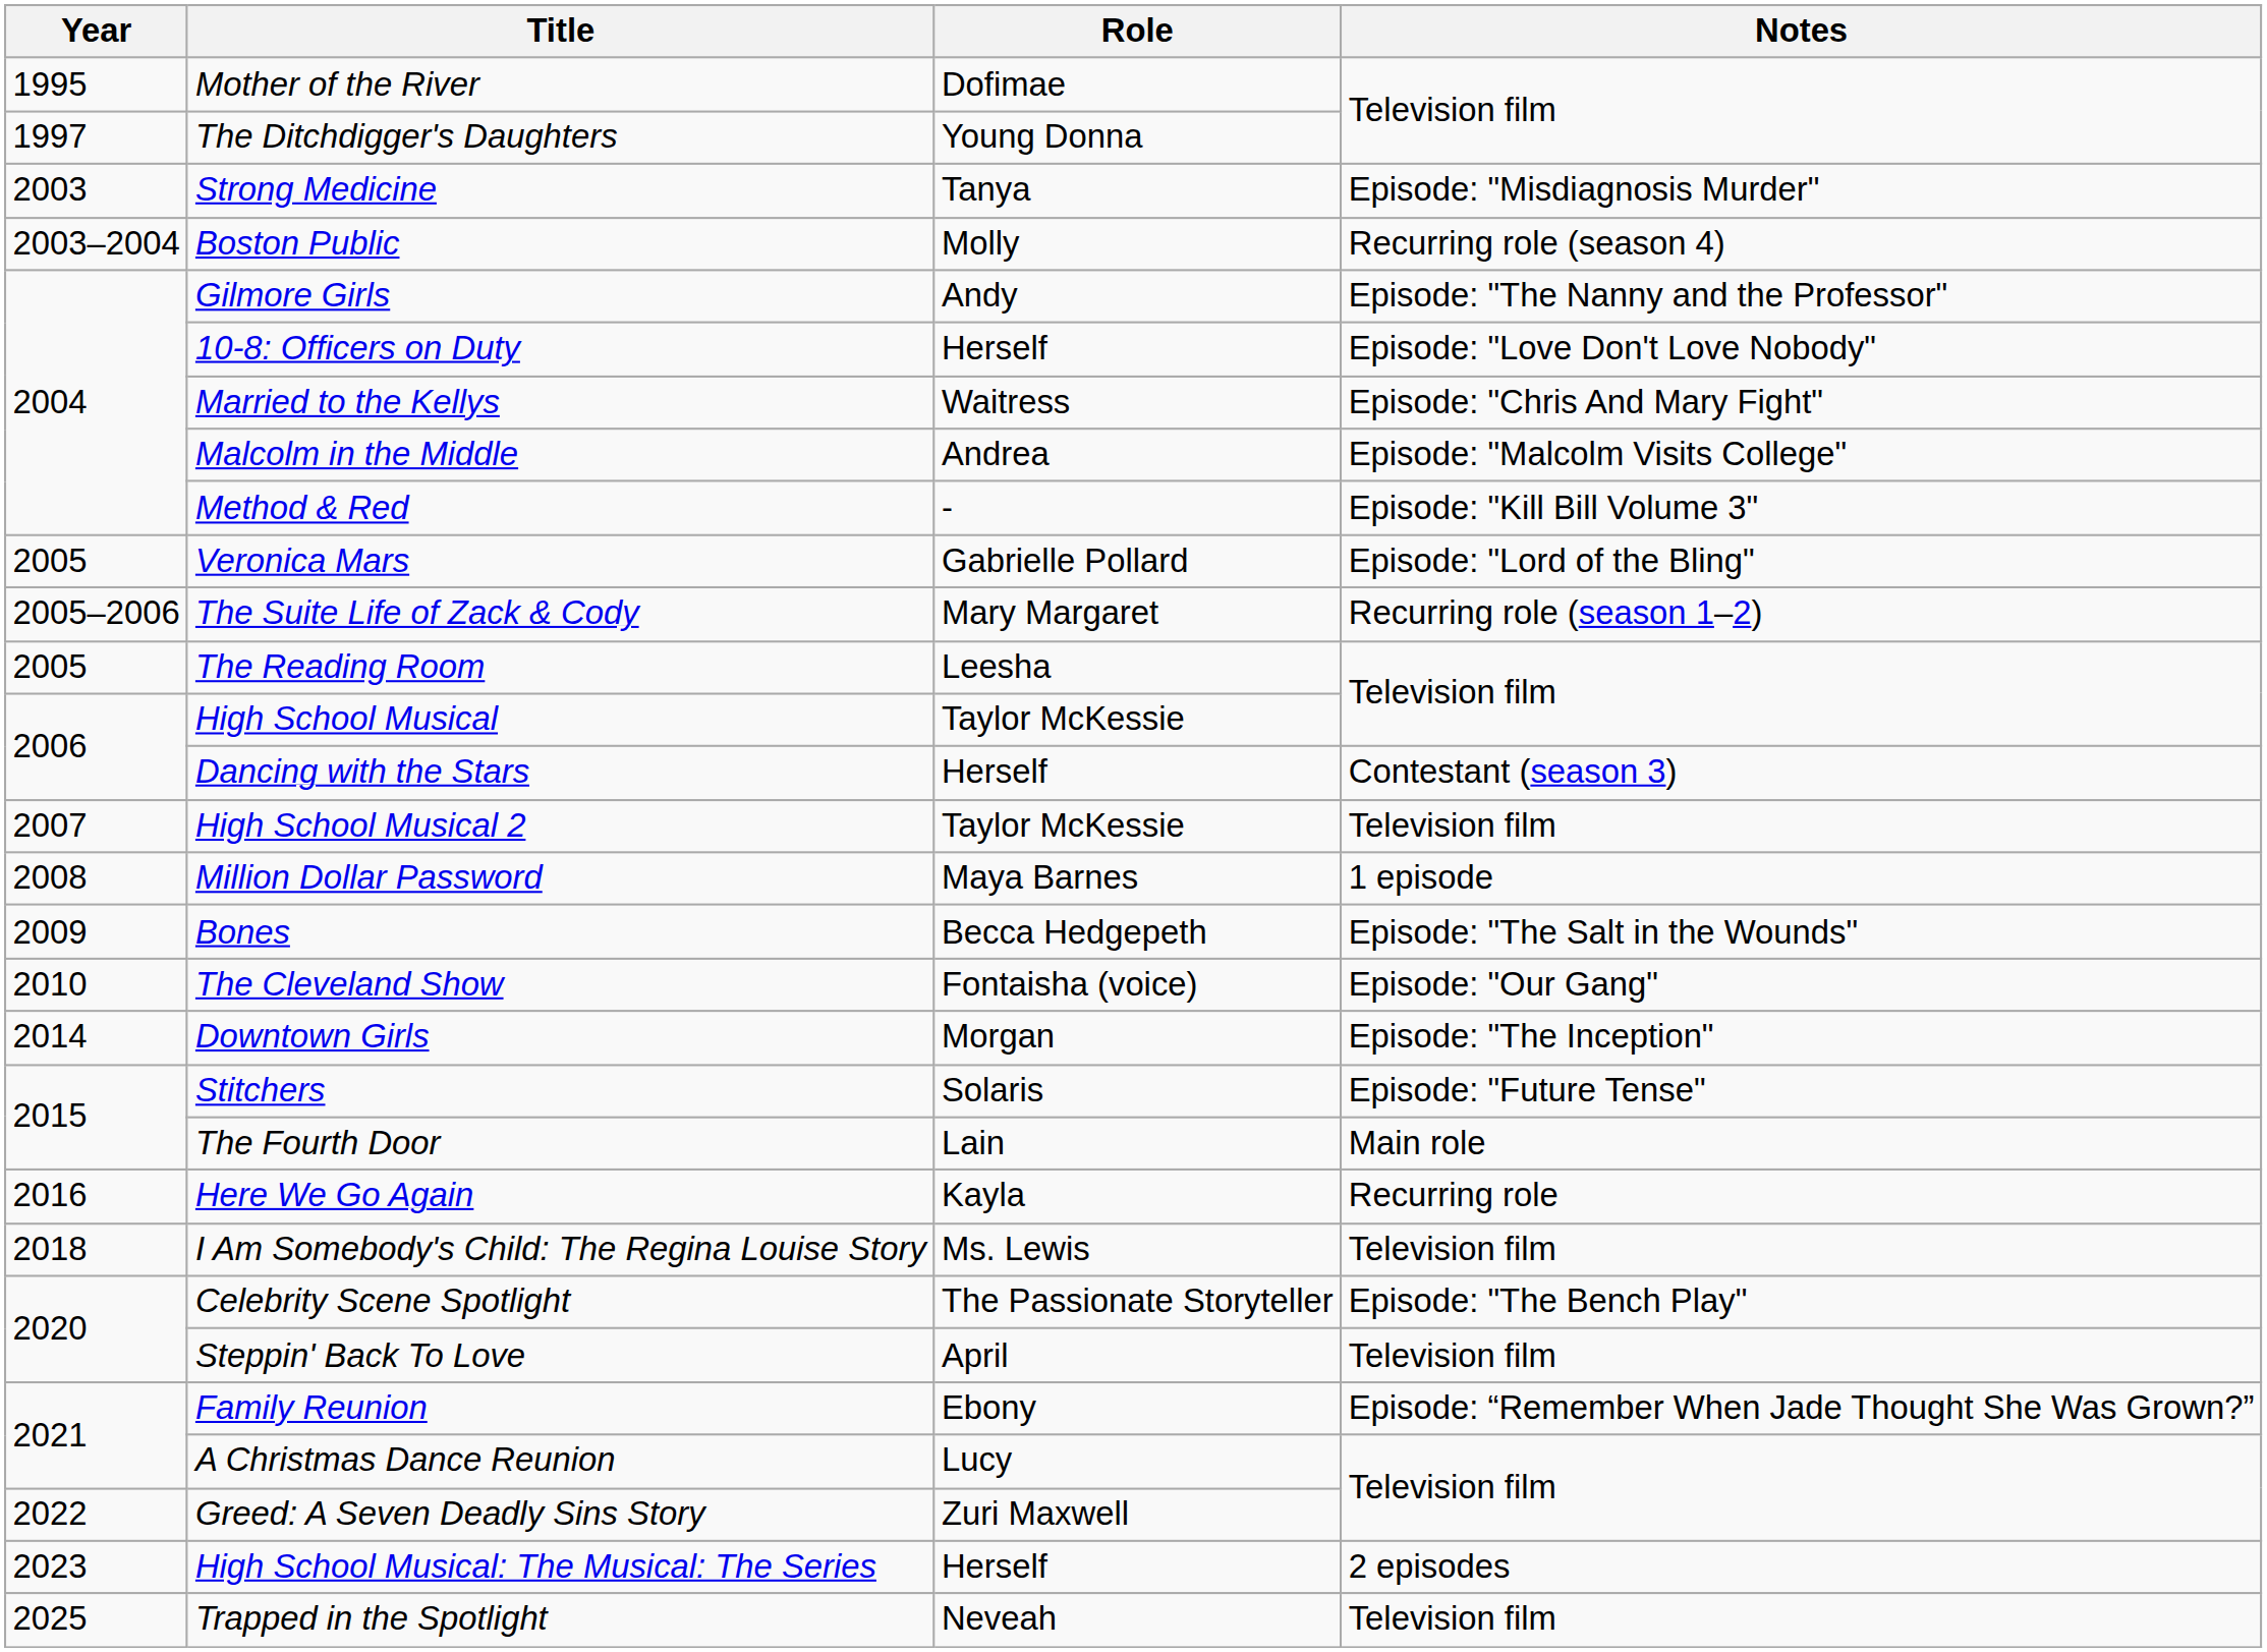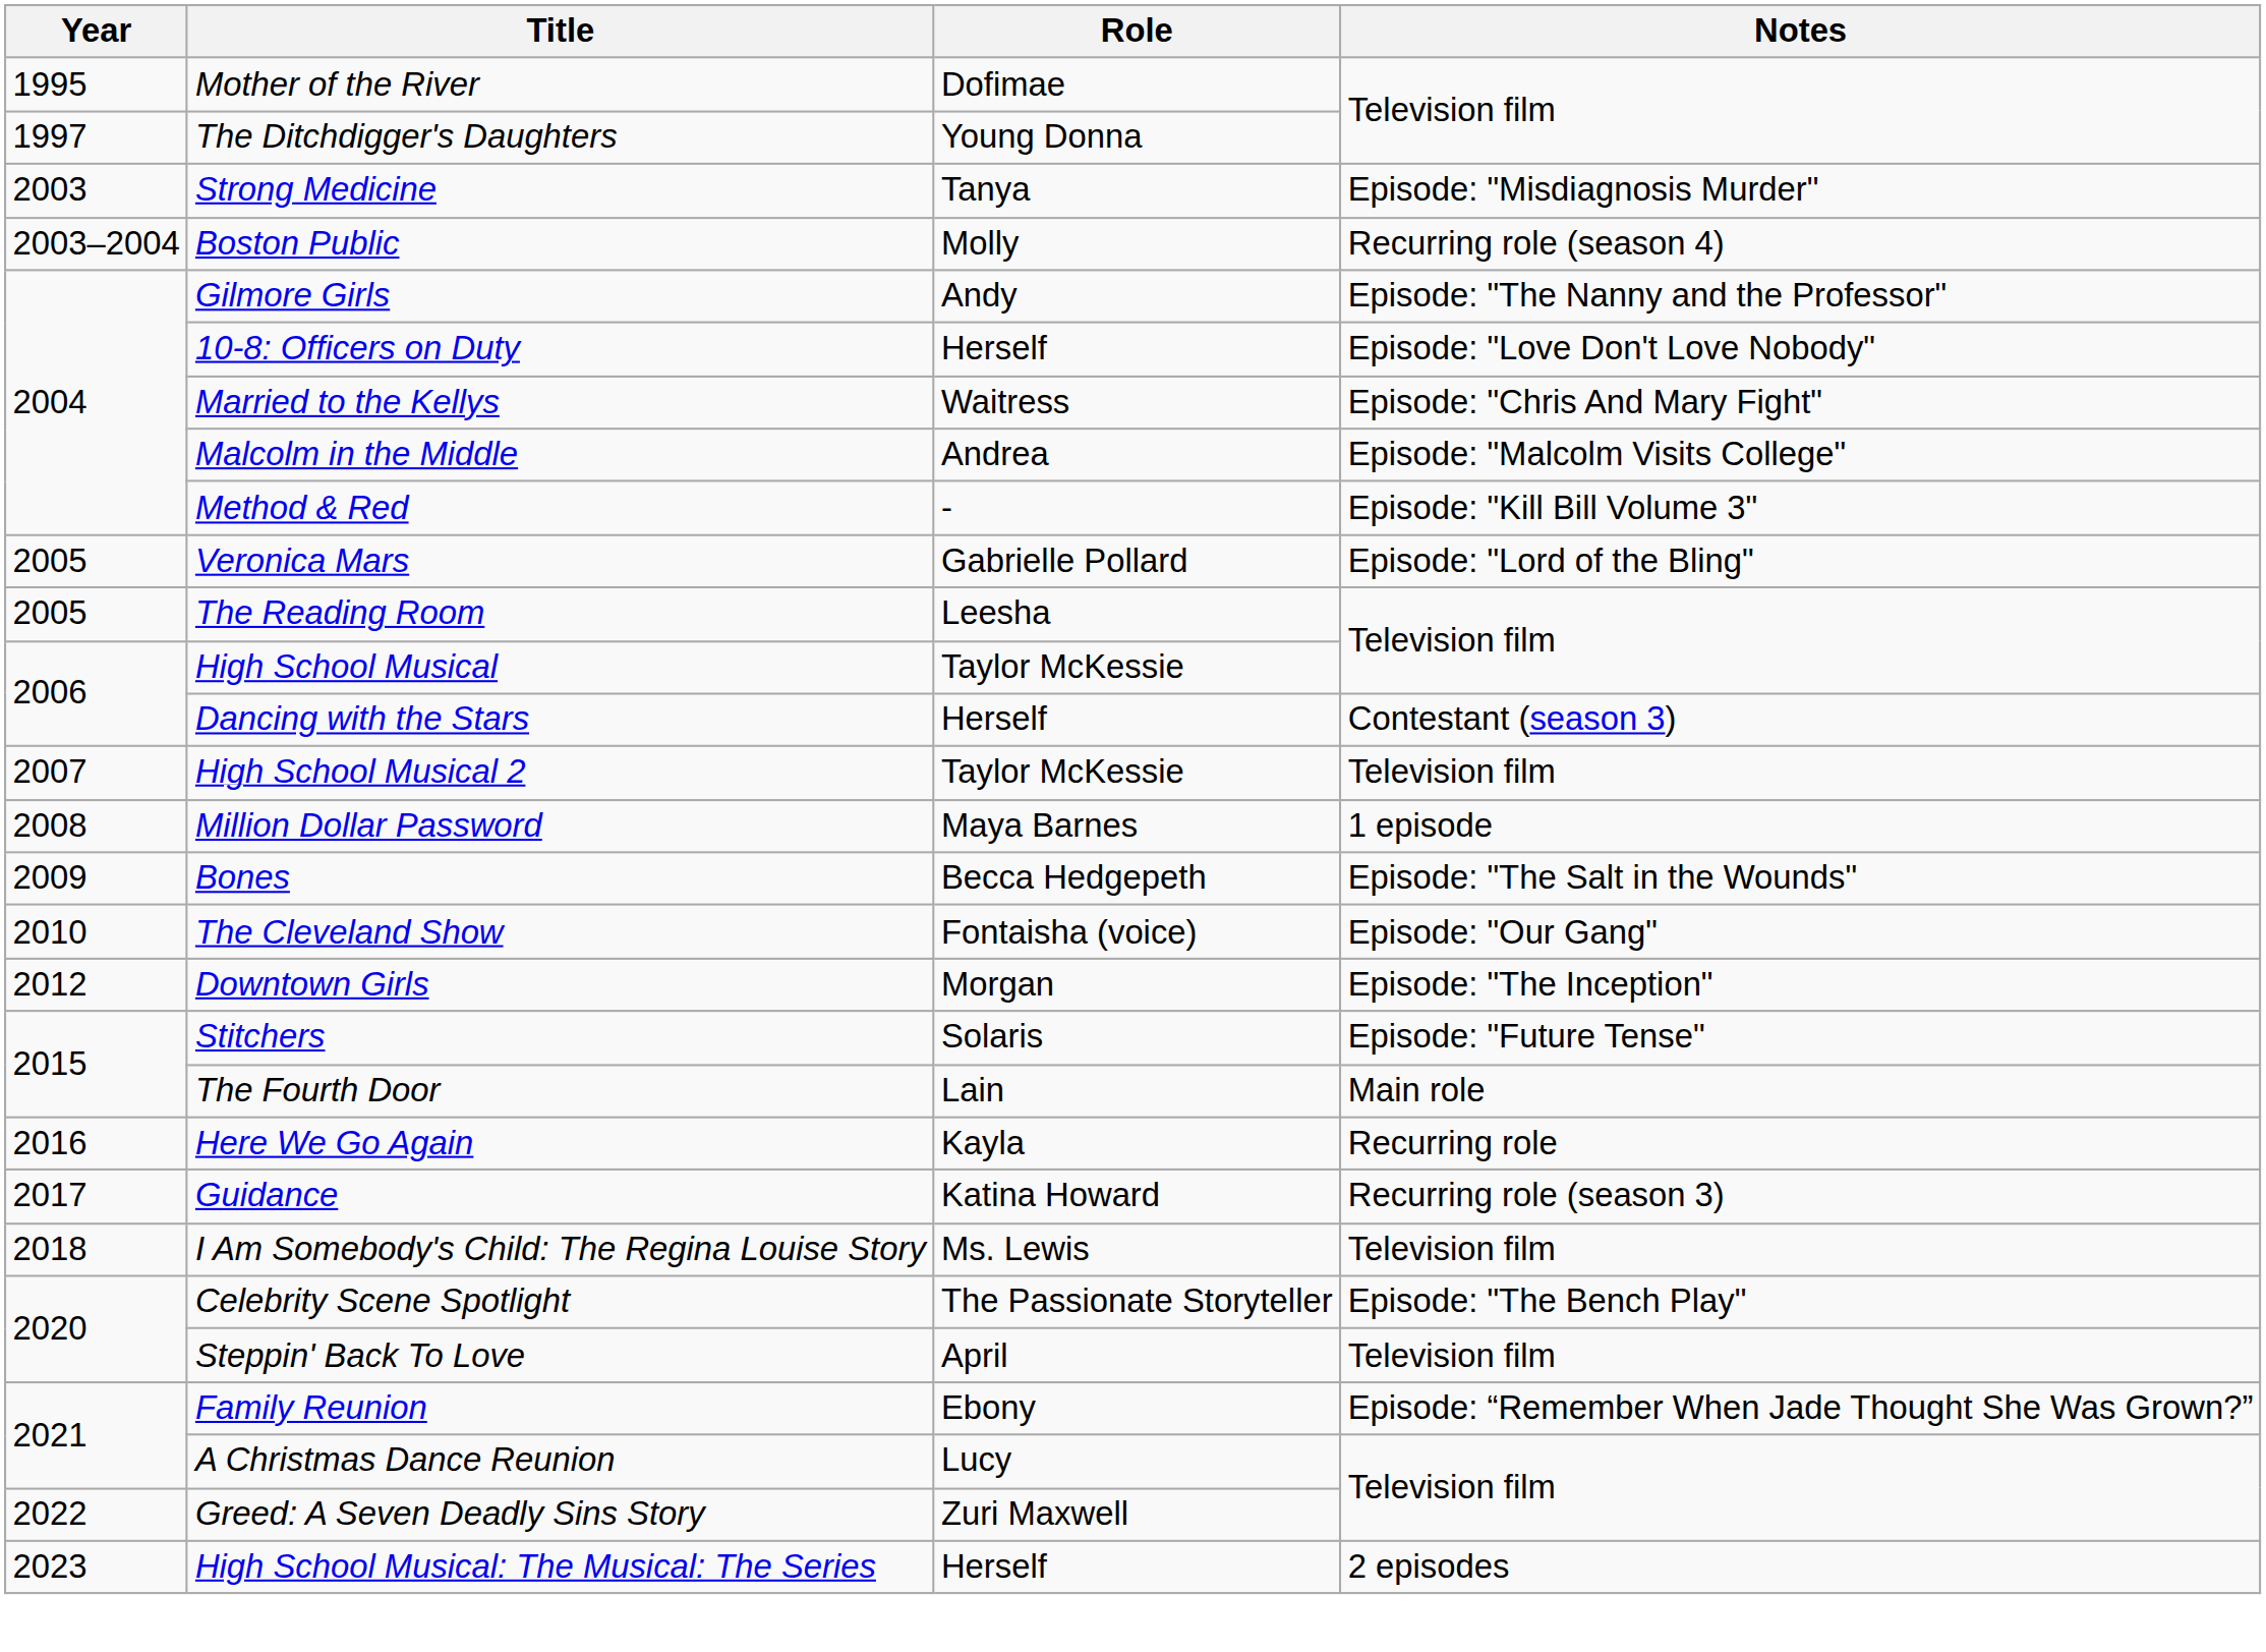- row: 2005–2006 | The Suite Life of Zack & Cody | Mary Margaret | Recurring role (season 1–2)
Downtown Girls | Year: 2014 -> 2012
+ row: 2017 | Guidance | Katina Howard | Recurring role (season 3)
- row: 2025 | Trapped in the Spotlight | Neveah | Television film
